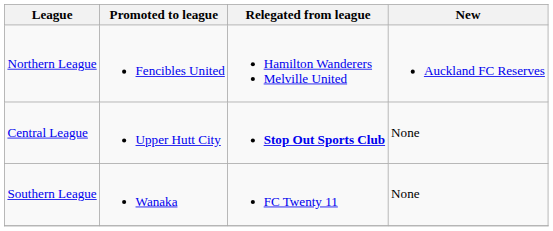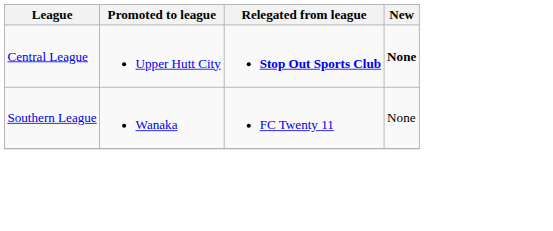- row: Northern League | Fencibles United | Hamilton Wanderers Melville United | Auckland FC Reserves
Central League | New: normal -> bold
